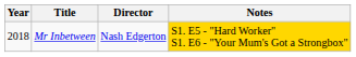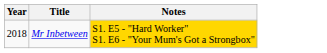- column: Director | Nash Edgerton
